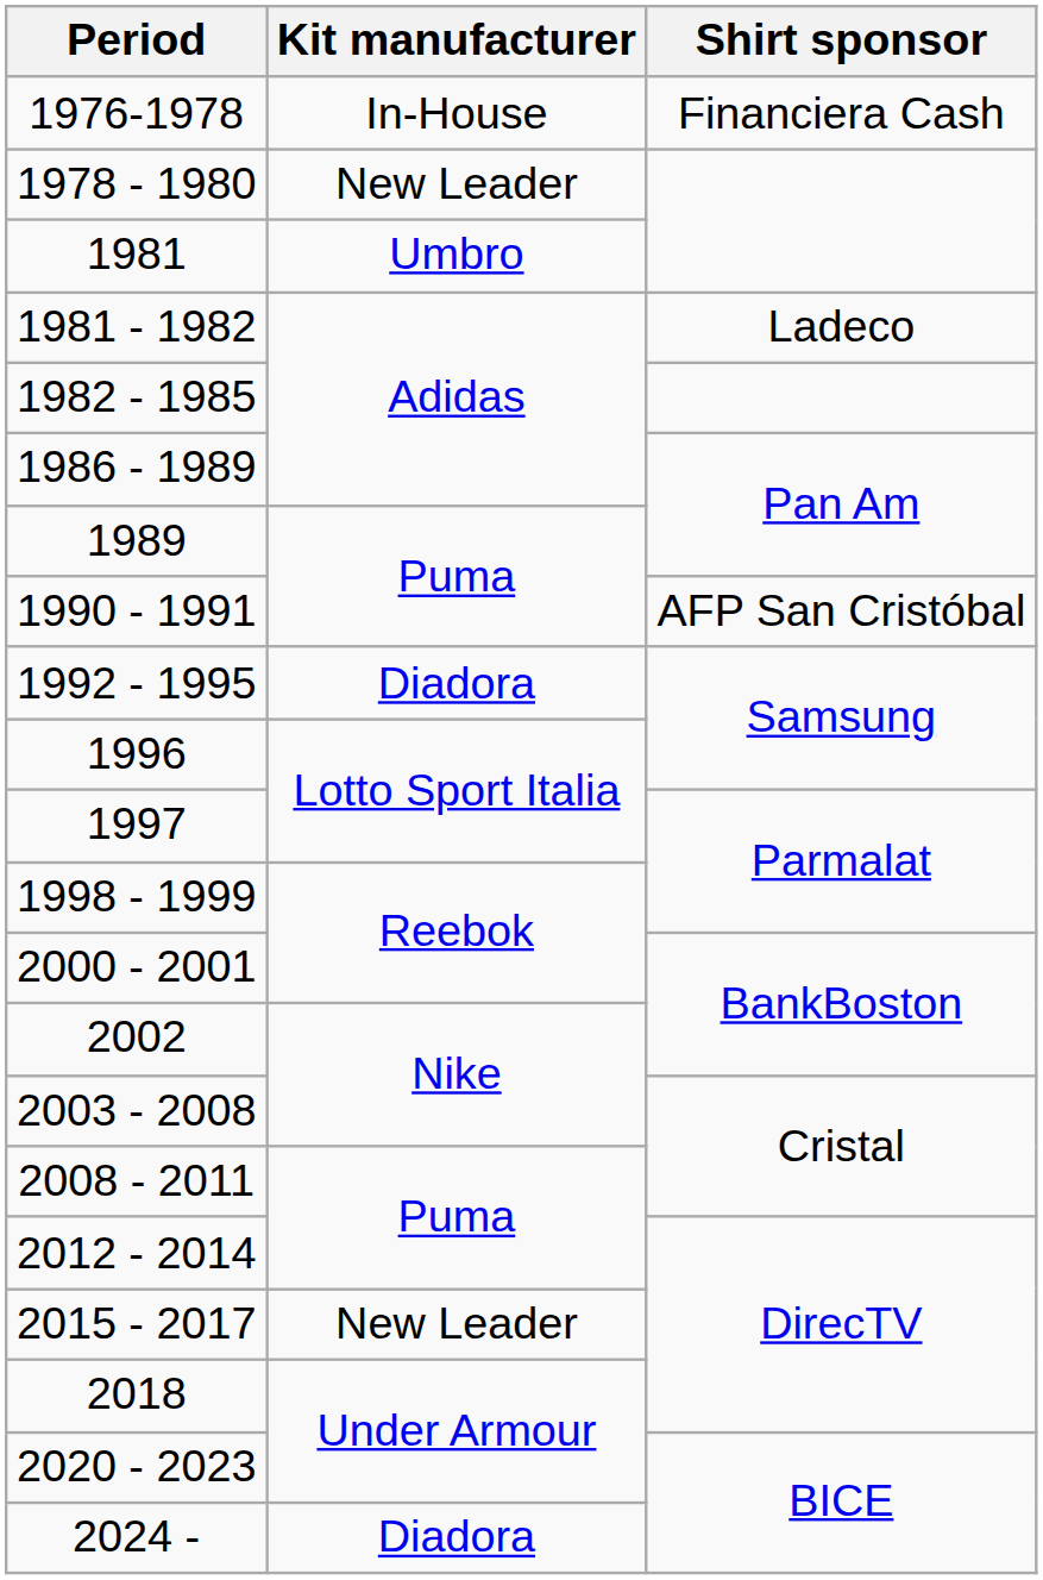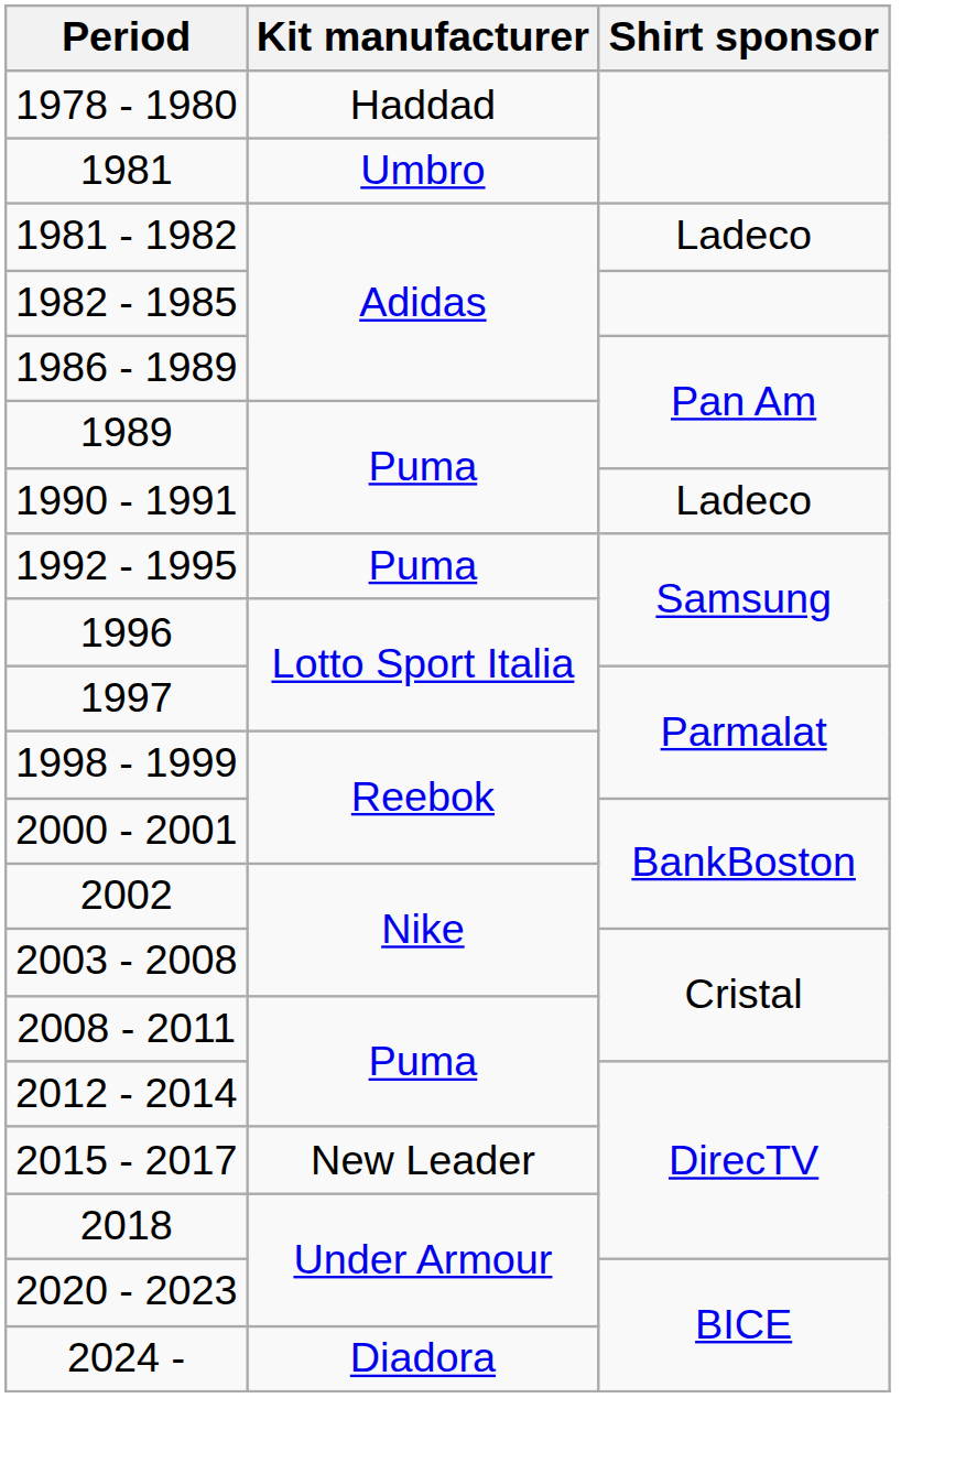- row: 1976-1978 | In-House | Financiera Cash
1978 - 1980 | Kit manufacturer: New Leader -> Haddad
1990 - 1991 | Shirt sponsor: AFP San Cristóbal -> Ladeco
1992 - 1995 | Kit manufacturer: Diadora -> Puma
